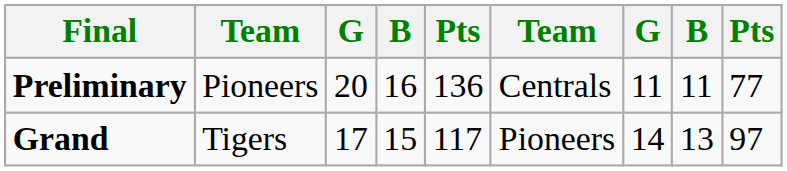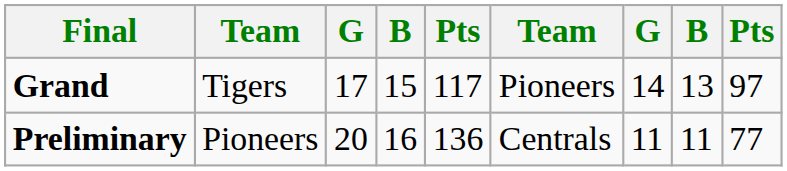rows swapped: Preliminary <-> Grand
